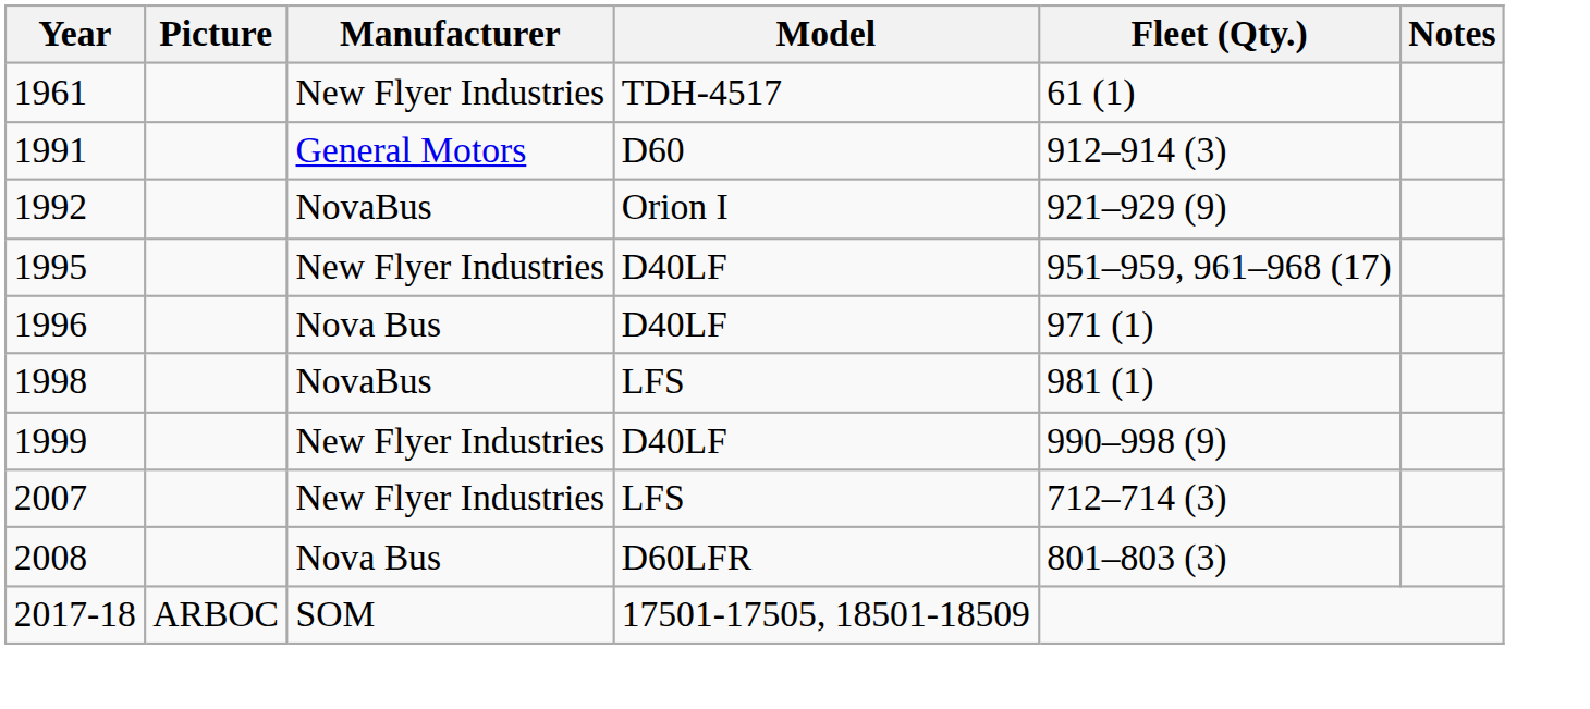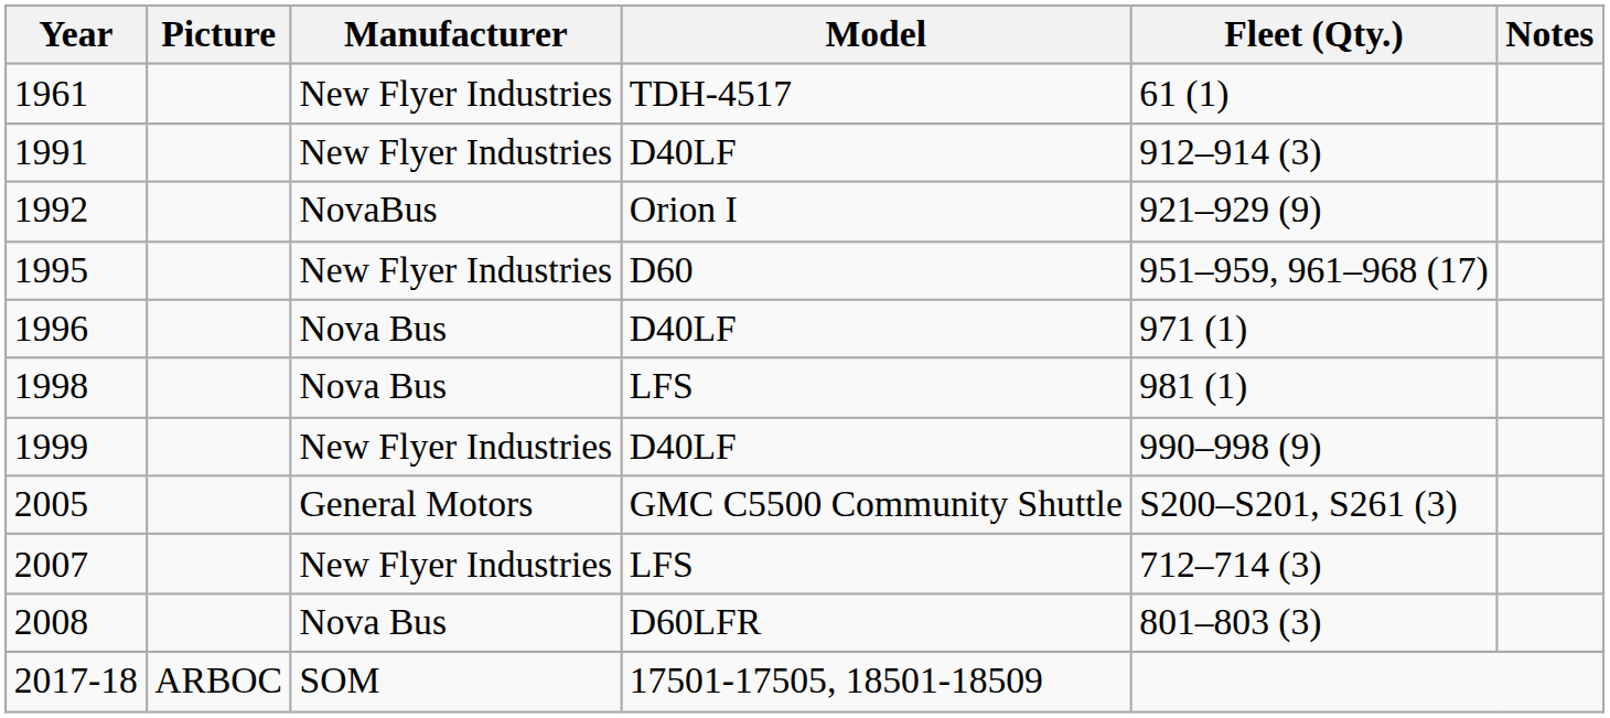1991 | Manufacturer: General Motors -> New Flyer Industries
1991 | Model: D60 -> D40LF
1995 | Model: D40LF -> D60
1998 | Manufacturer: NovaBus -> Nova Bus
+ row: 2005 | General Motors | GMC C5500 Community Shuttle | S200–S201, S261 (3)
